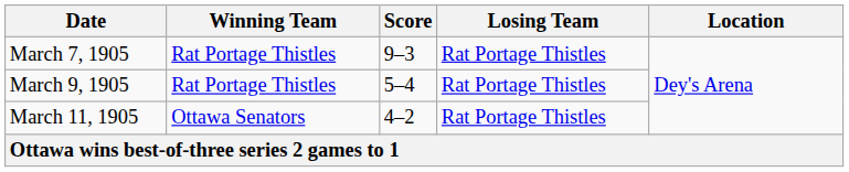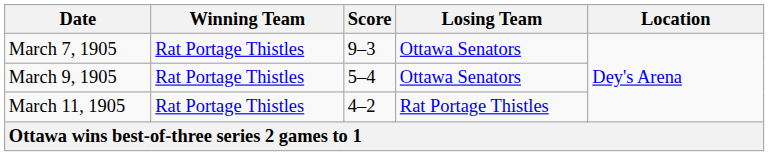March 7, 1905 | Losing Team: Rat Portage Thistles -> Ottawa Senators
March 9, 1905 | Losing Team: Rat Portage Thistles -> Ottawa Senators
March 11, 1905 | Winning Team: Ottawa Senators -> Rat Portage Thistles
